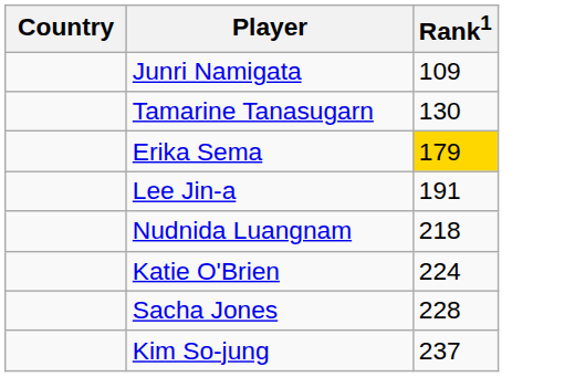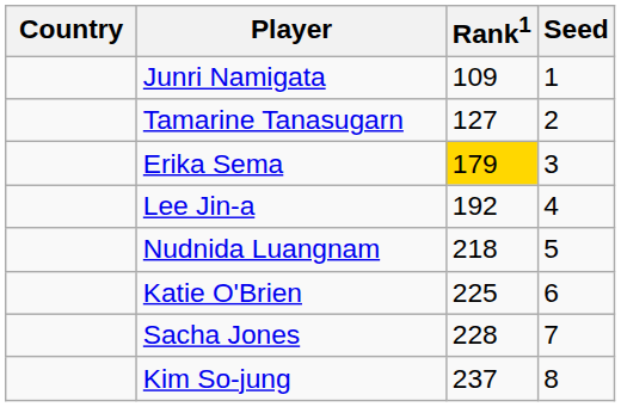+ column: Seed | 1 | 2 | 3 | 4 | 5 | 6 | 7 | 8
Tamarine Tanasugarn | Rank1: 130 -> 127
Lee Jin-a | Rank1: 191 -> 192
Katie O'Brien | Rank1: 224 -> 225
